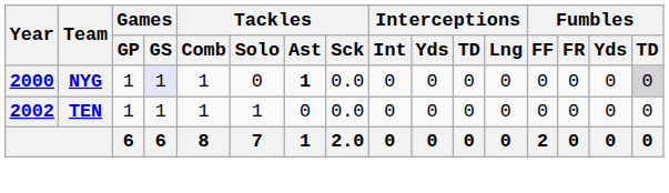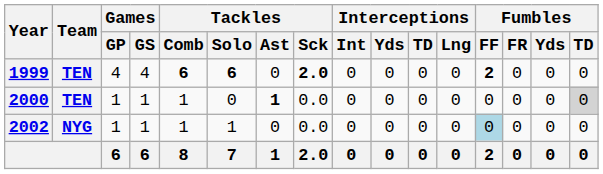+ row: 1999 | TEN | 4 | 4 | 6 | 6 | 0 | 2.0 | 0 | 0 | 0 | 0 | 2 | 0 | 0 | 0
2000 | Team: NYG -> TEN
2000 | Games / GS: lavender background -> no background
2002 | Team: TEN -> NYG
2002 | Fumbles / FF: no background -> lightblue background
